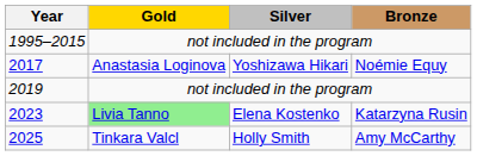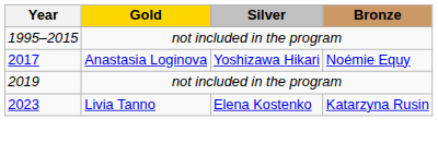2023 | Gold: lightgreen background -> no background
- row: 2025 | Tinkara Valcl | Holly Smith | Amy McCarthy
